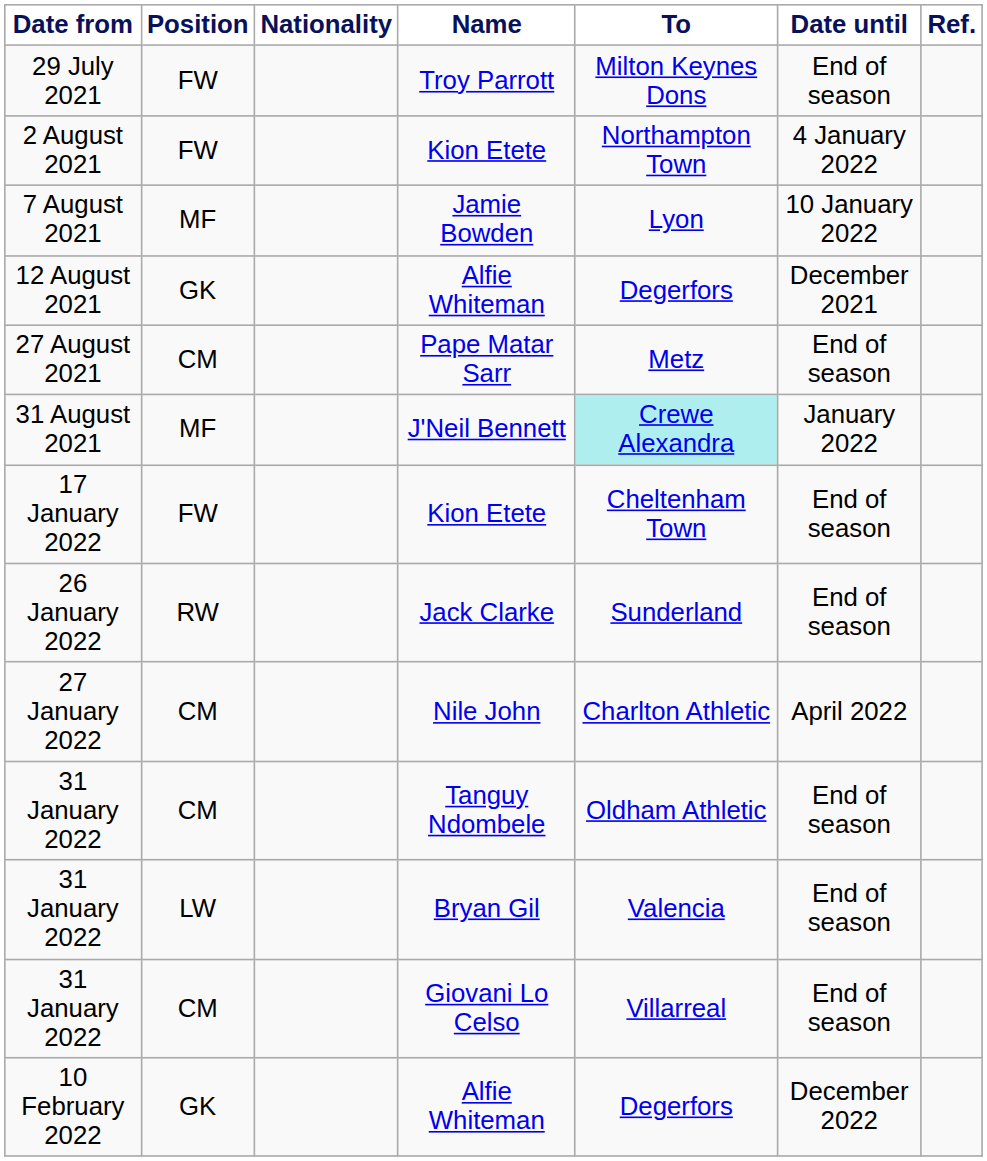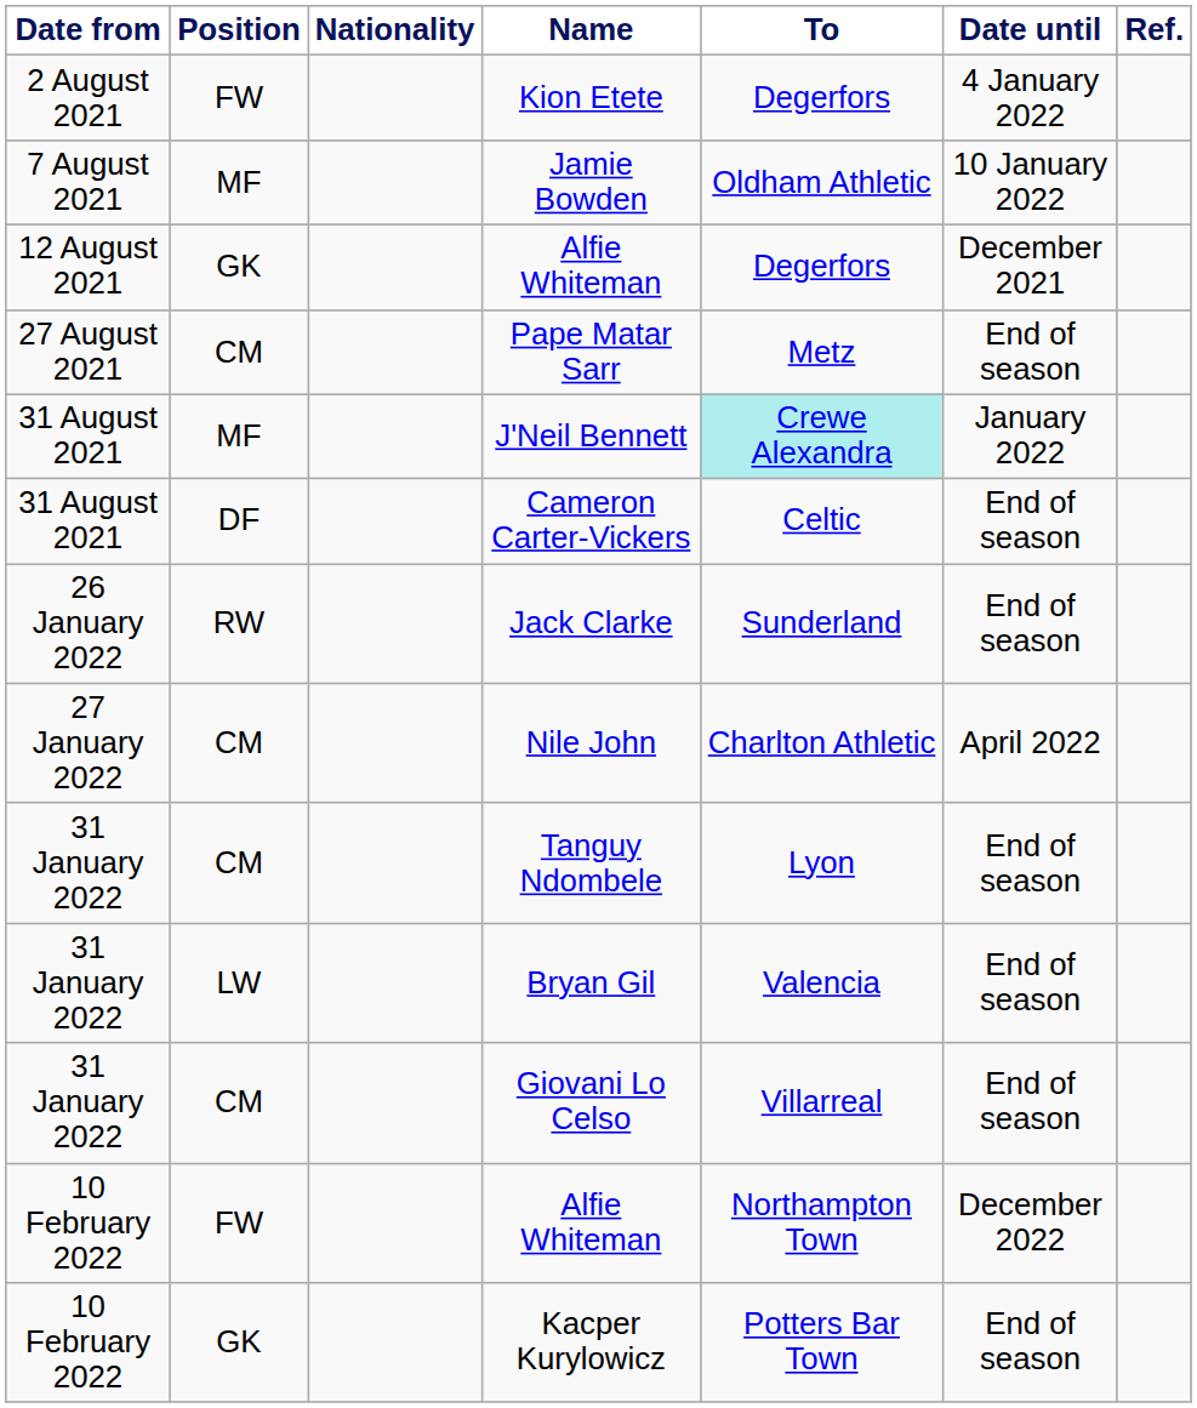- row: 29 July 2021 | FW | Troy Parrott | Milton Keynes Dons | End of season
2 August 2021 / Kion Etete | To: Northampton Town -> Degerfors
Jamie Bowden | To: Lyon -> Oldham Athletic
+ row: 31 August 2021 | DF | Cameron Carter-Vickers | Celtic | End of season
- row: 17 January 2022 | FW | Kion Etete | Cheltenham Town | End of season
Tanguy Ndombele | To: Oldham Athletic -> Lyon
10 February 2022 / Alfie Whiteman | Position: GK -> FW
10 February 2022 / Alfie Whiteman | To: Degerfors -> Northampton Town
+ row: 10 February 2022 | GK | Kacper Kurylowicz | Potters Bar Town | End of season
